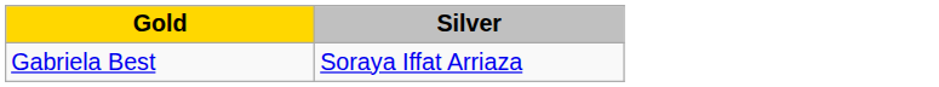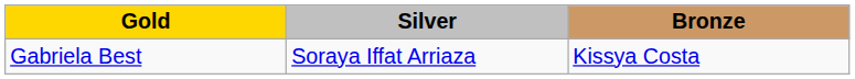+ column: Bronze | Kissya Costa
